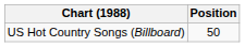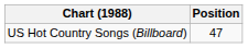US Hot Country Songs (Billboard) | Position: 50 -> 47
